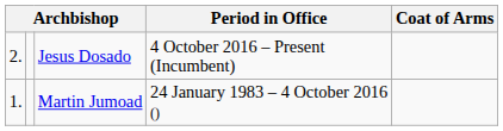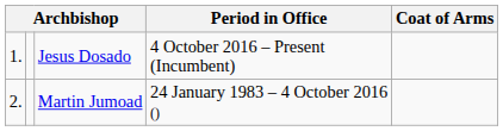Jesus Dosado | column 1: 2. -> 1.
Martin Jumoad | column 1: 1. -> 2.
